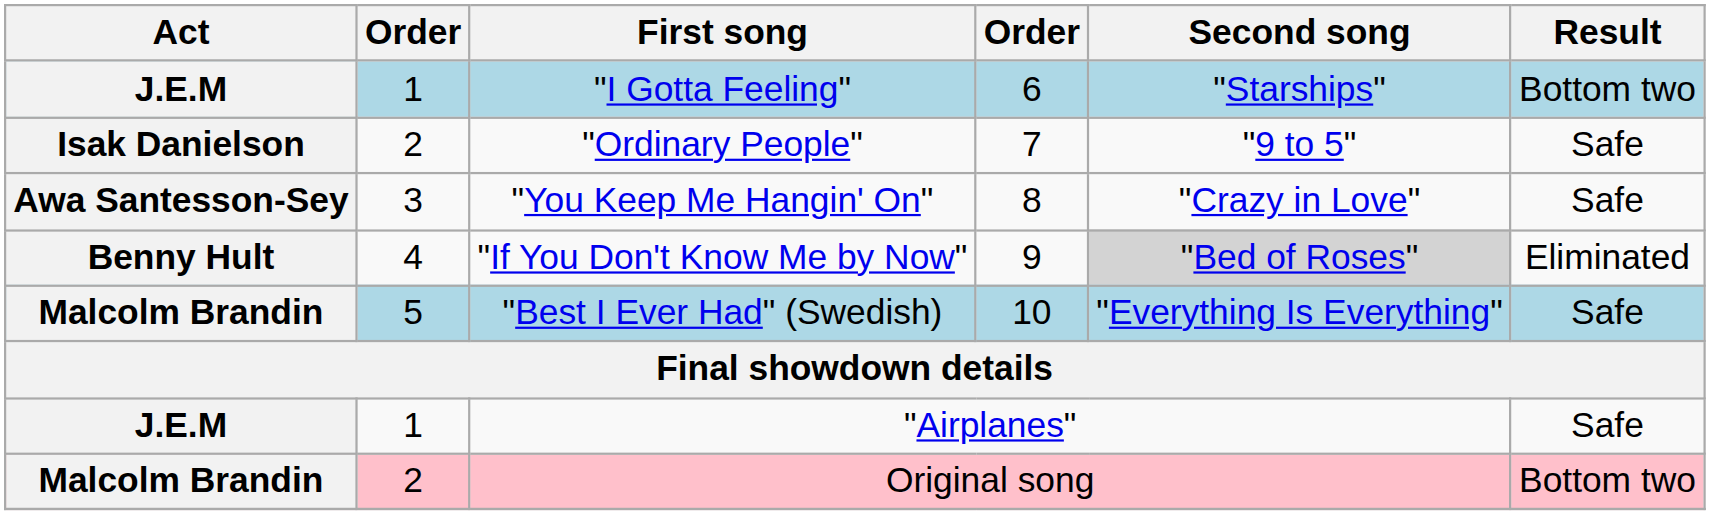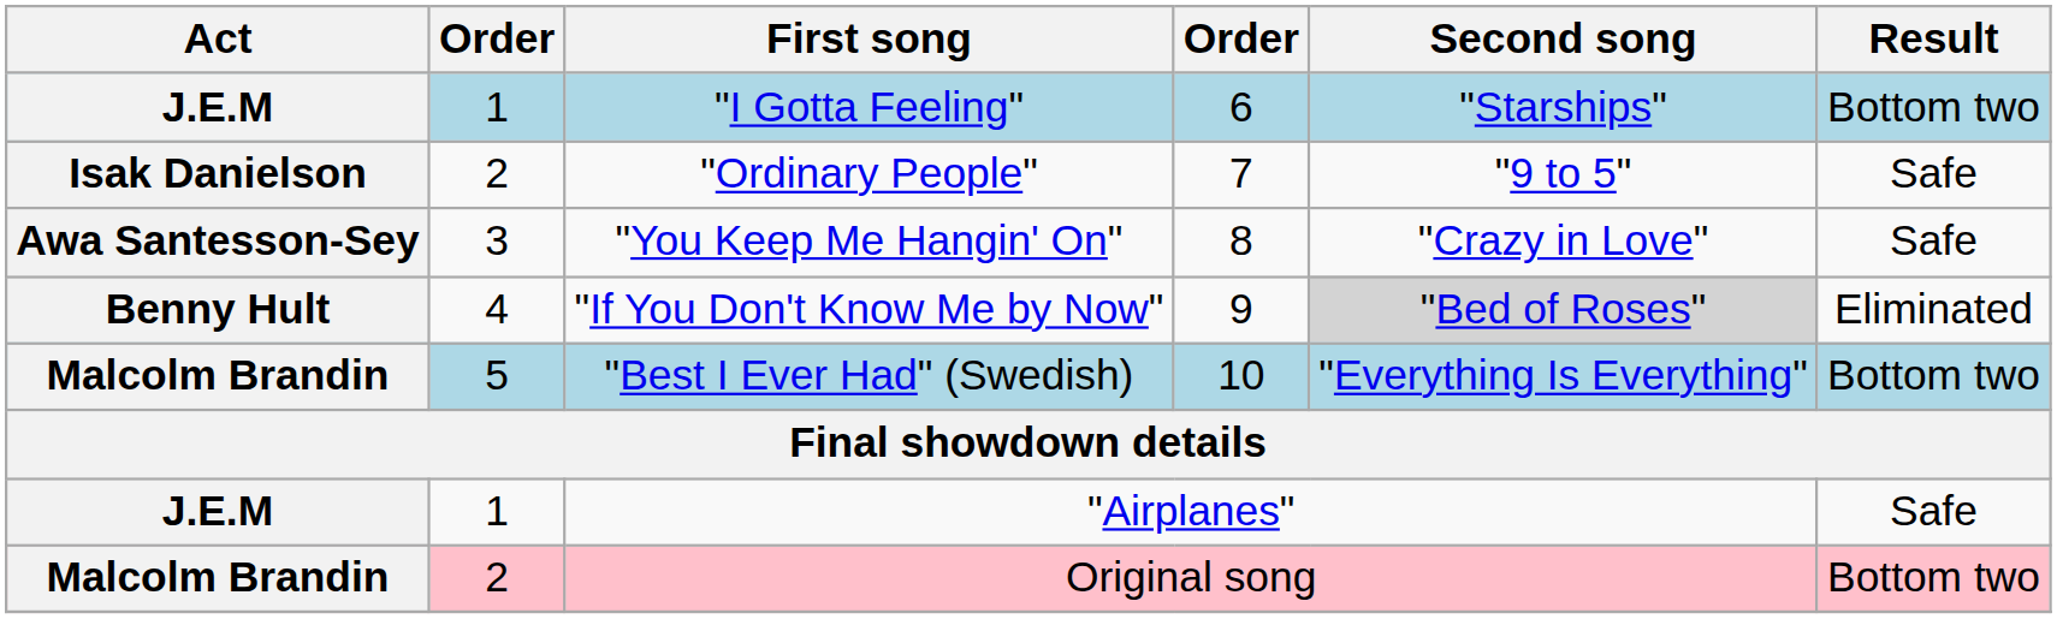"Best I Ever Had" (Swedish) | Result: Safe -> Bottom two
